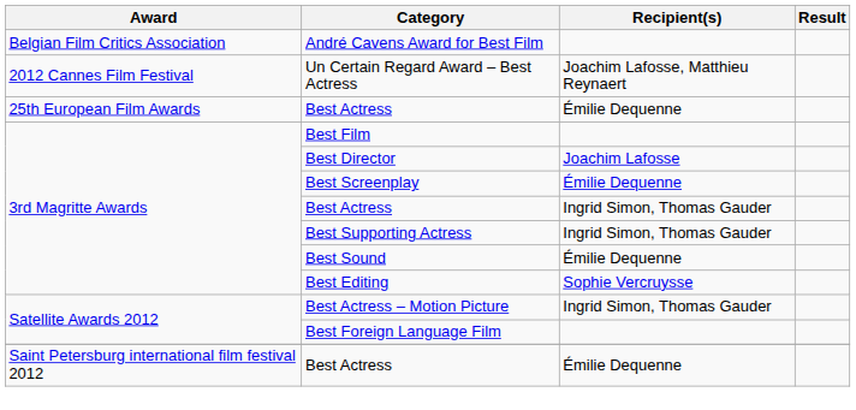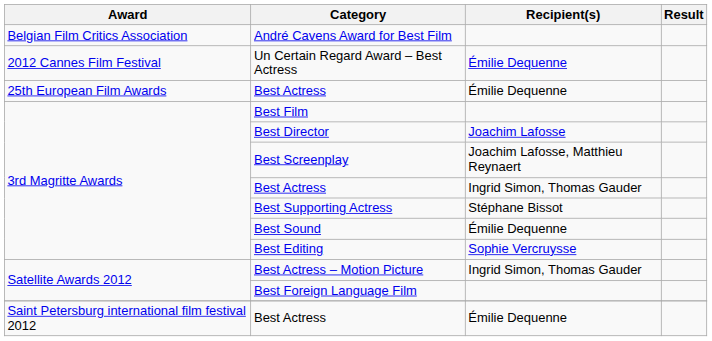Un Certain Regard Award – Best Actress | Recipient(s): Joachim Lafosse, Matthieu Reynaert -> Émilie Dequenne
Best Screenplay | Recipient(s): Émilie Dequenne -> Joachim Lafosse, Matthieu Reynaert
Best Supporting Actress | Recipient(s): Ingrid Simon, Thomas Gauder -> Stéphane Bissot
